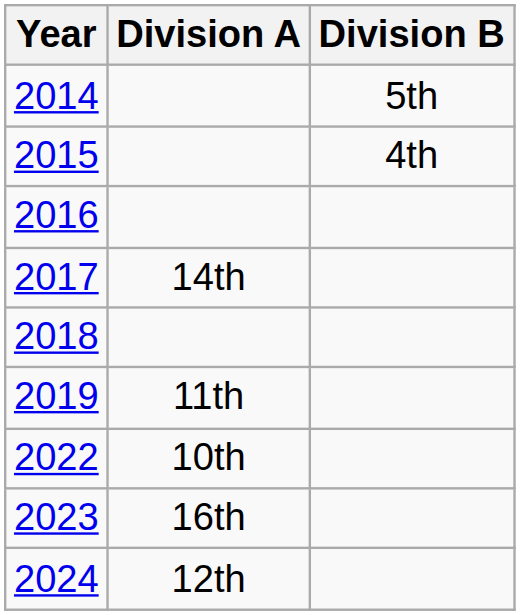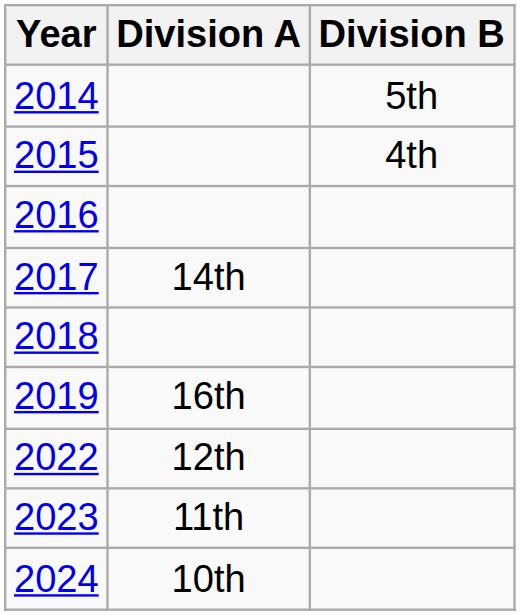2019 | Division A: 11th -> 16th
2022 | Division A: 10th -> 12th
2023 | Division A: 16th -> 11th
2024 | Division A: 12th -> 10th
